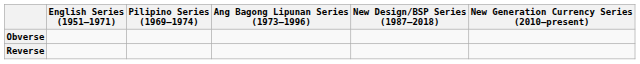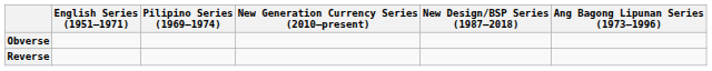columns swapped: Ang Bagong Lipunan Series (1973–1996) <-> New Generation Currency Series (2010–present)
